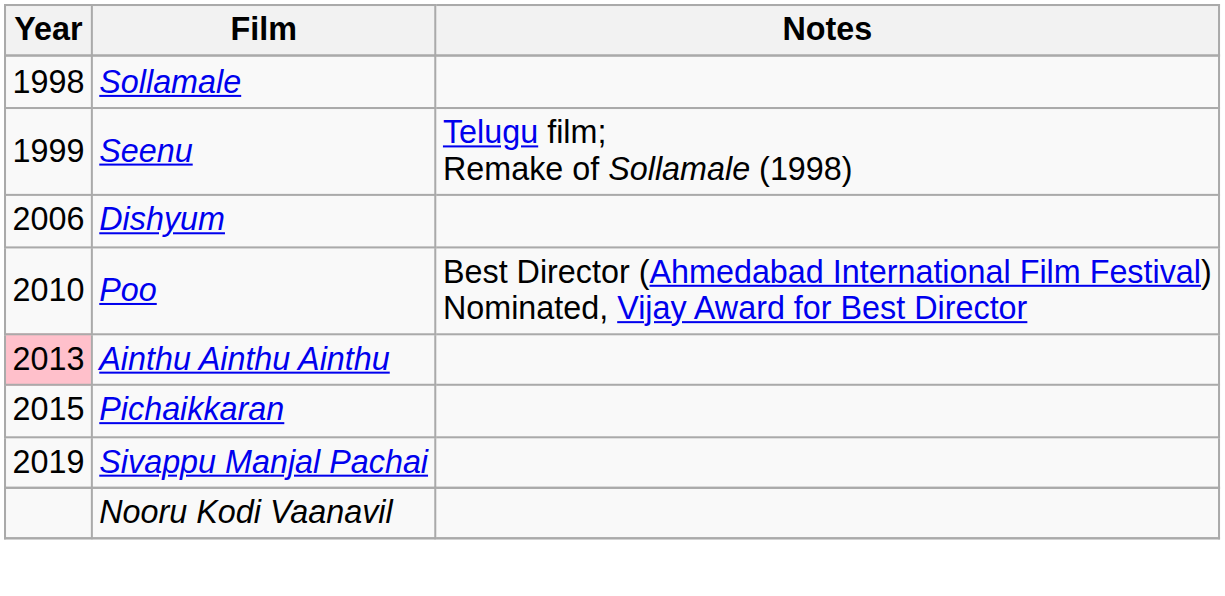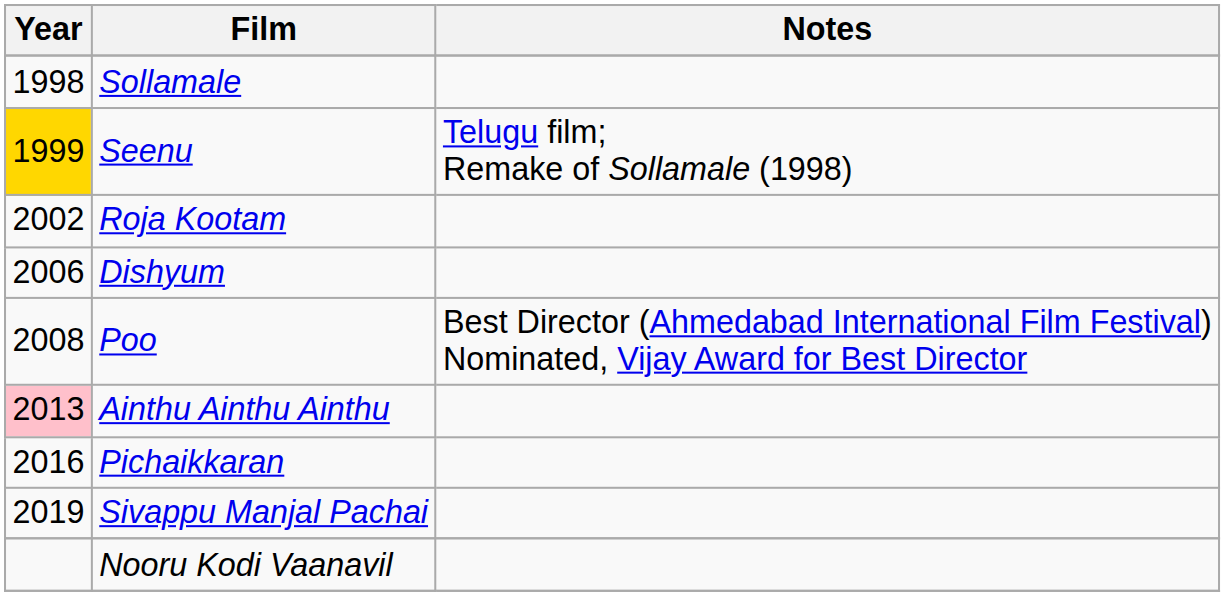Seenu | Year: no background -> gold background
+ row: 2002 | Roja Kootam
Poo | Year: 2010 -> 2008
Pichaikkaran | Year: 2015 -> 2016
